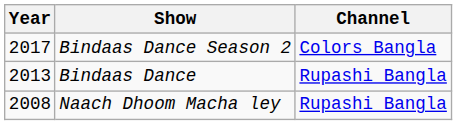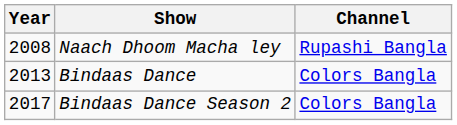rows swapped: Naach Dhoom Macha ley <-> Bindaas Dance Season 2
Bindaas Dance | Channel: Rupashi Bangla -> Colors Bangla
